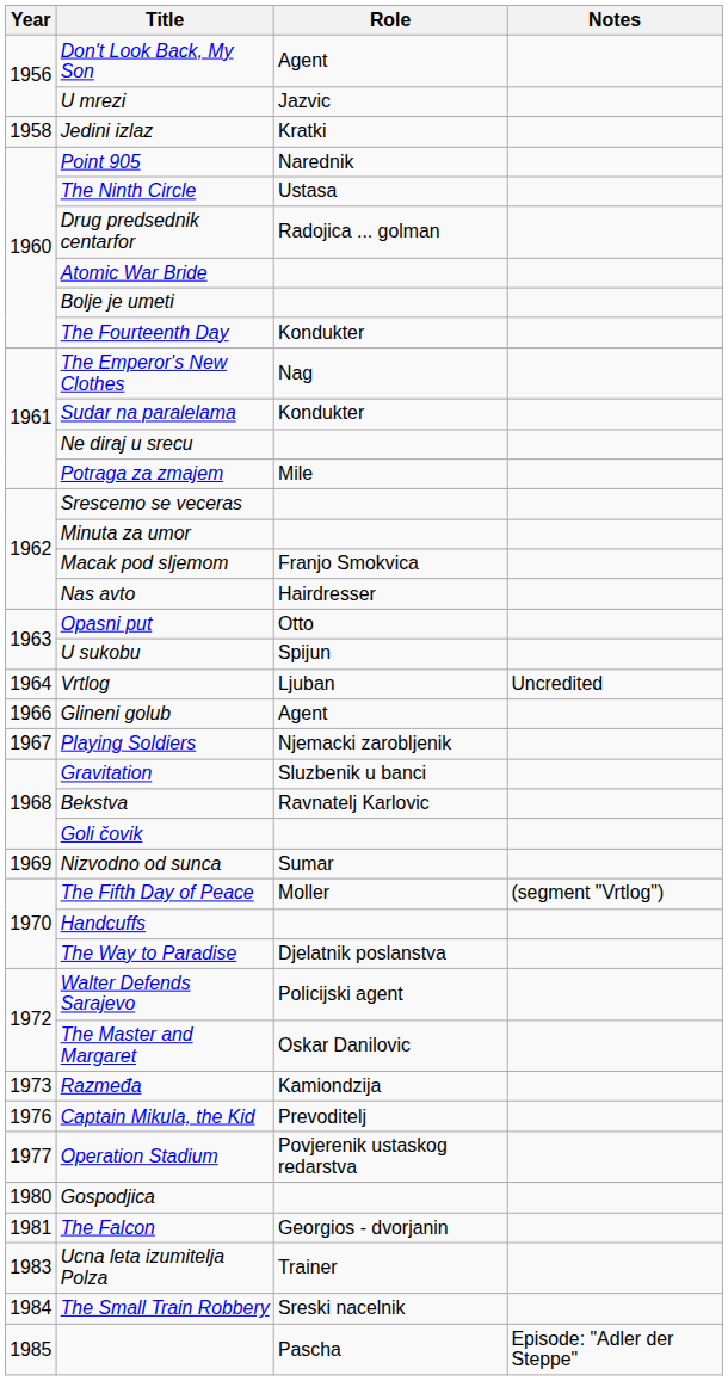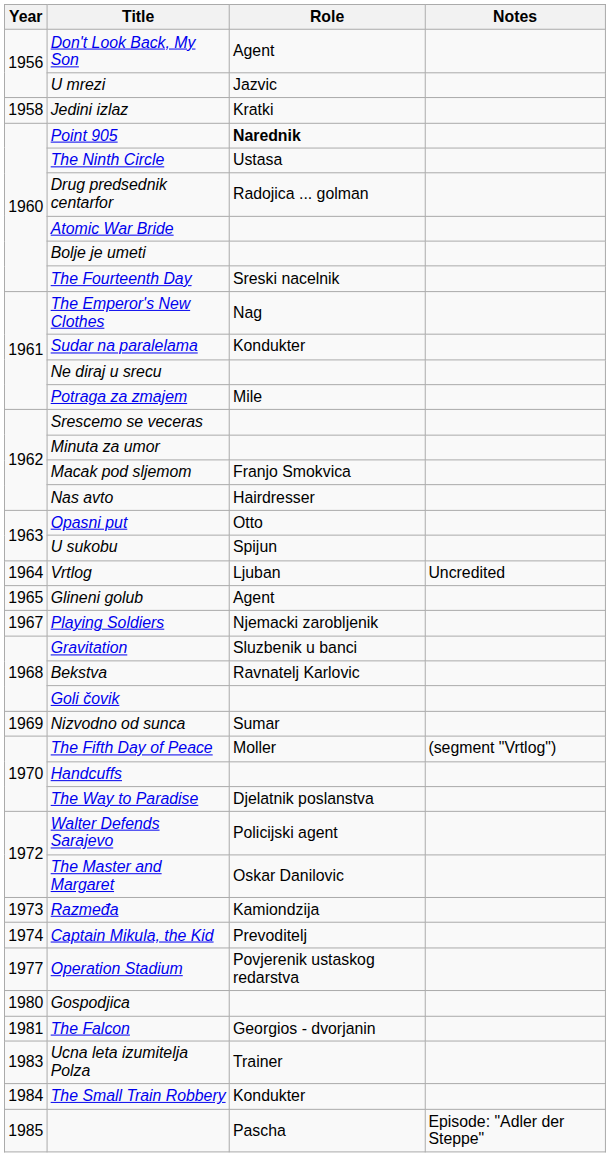Point 905 | Role: normal -> bold
The Fourteenth Day | Role: Kondukter -> Sreski nacelnik
Glineni golub | Year: 1966 -> 1965
Captain Mikula, the Kid | Year: 1976 -> 1974
The Small Train Robbery | Role: Sreski nacelnik -> Kondukter
